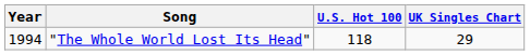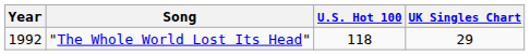"The Whole World Lost Its Head" | Year: 1994 -> 1992
